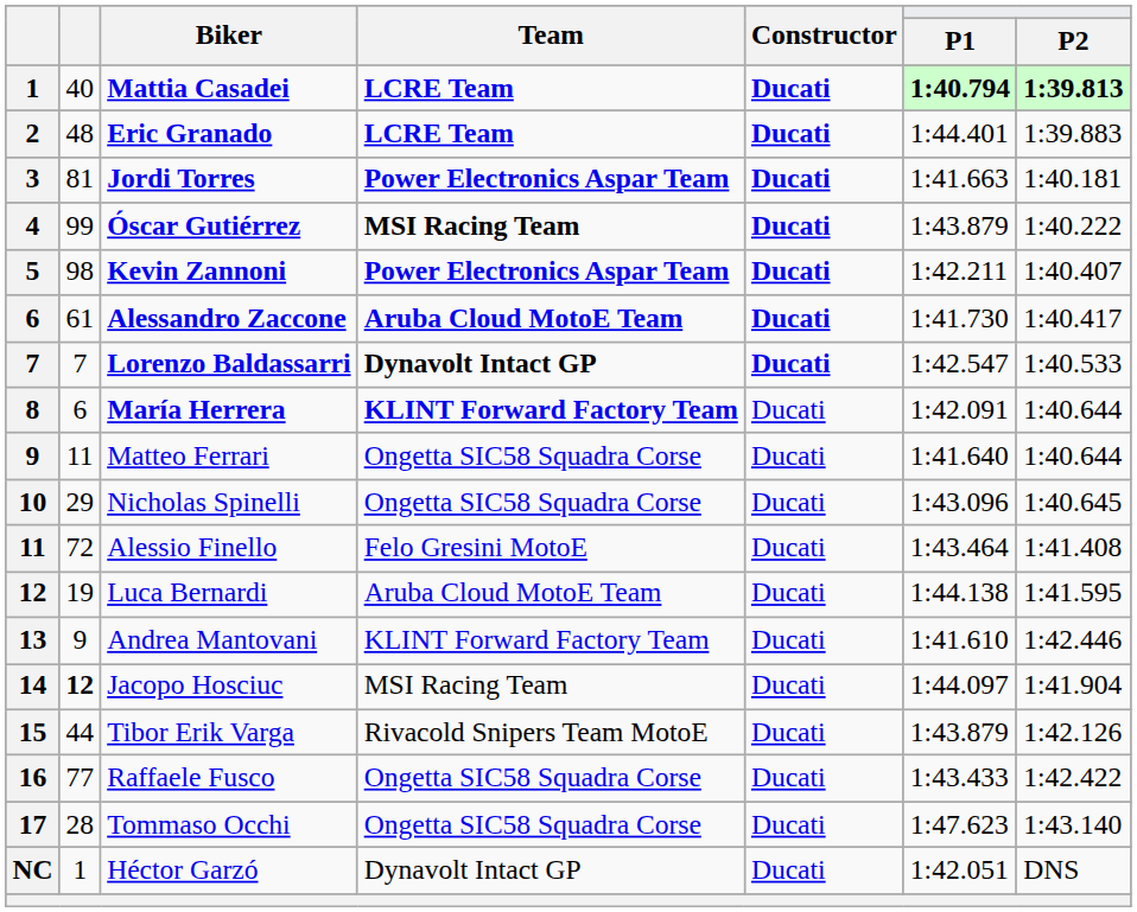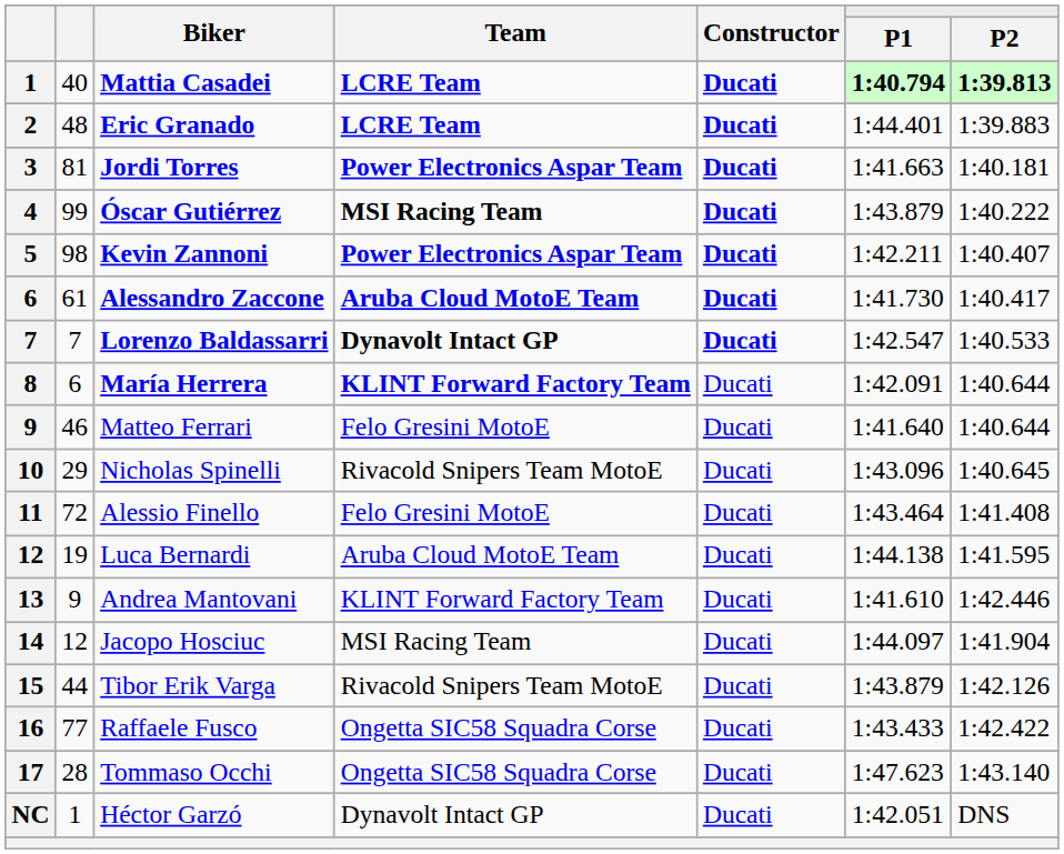Matteo Ferrari | column 2: 11 -> 46
Matteo Ferrari | Team: Ongetta SIC58 Squadra Corse -> Felo Gresini MotoE
Nicholas Spinelli | Team: Ongetta SIC58 Squadra Corse -> Rivacold Snipers Team MotoE
Jacopo Hosciuc | column 2: bold -> normal
